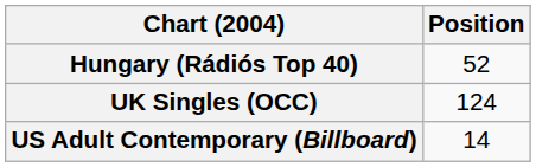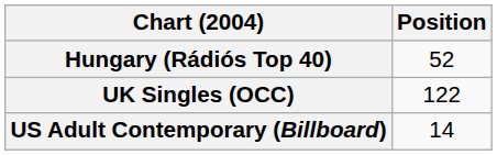UK Singles (OCC) | Position: 124 -> 122
